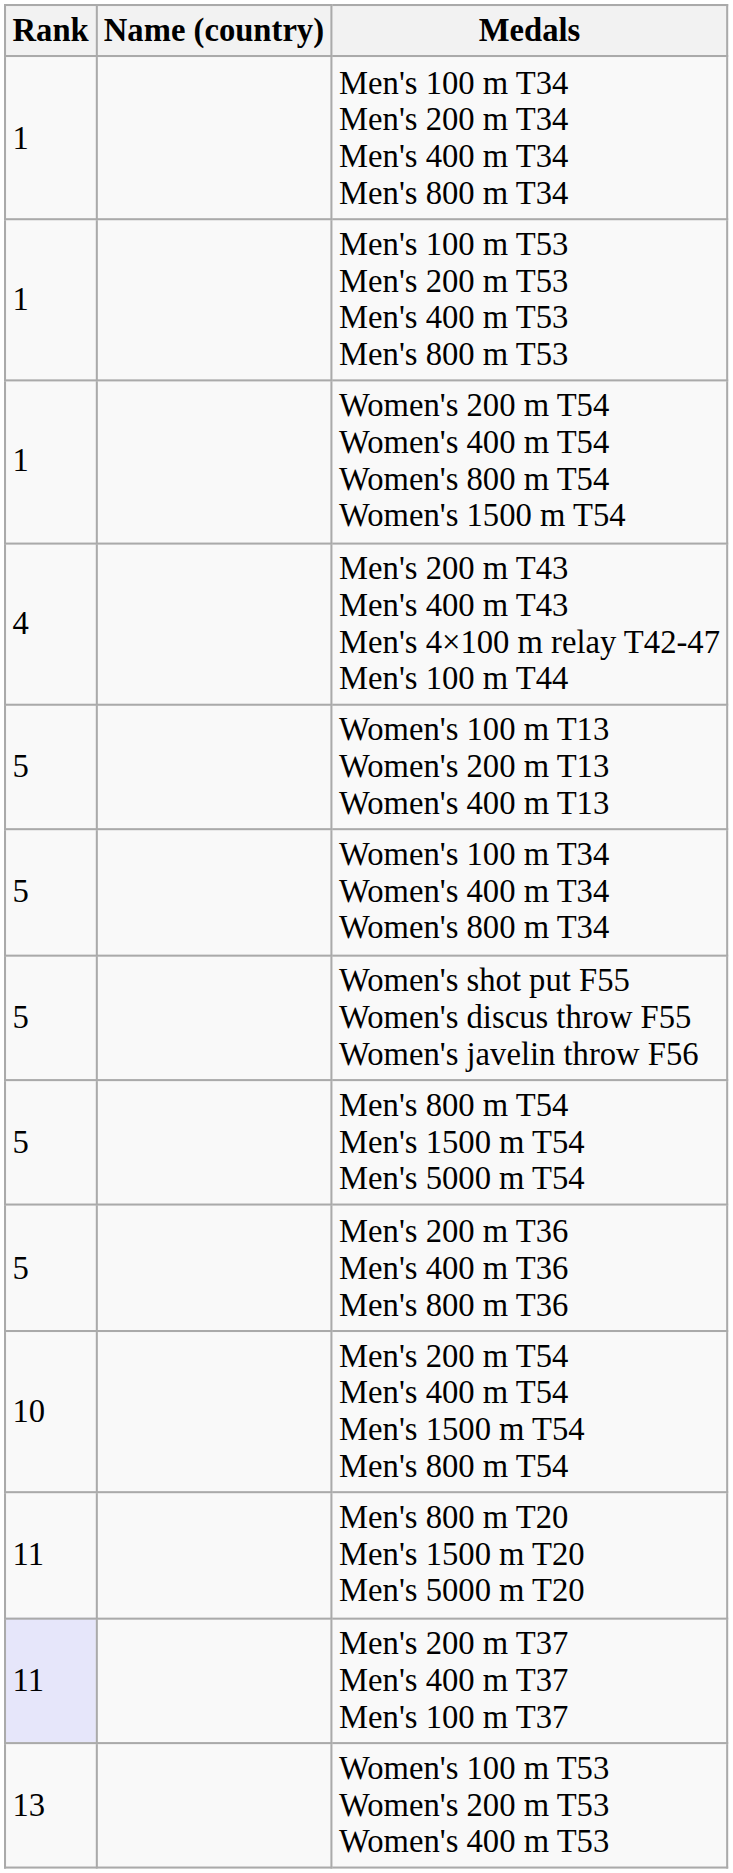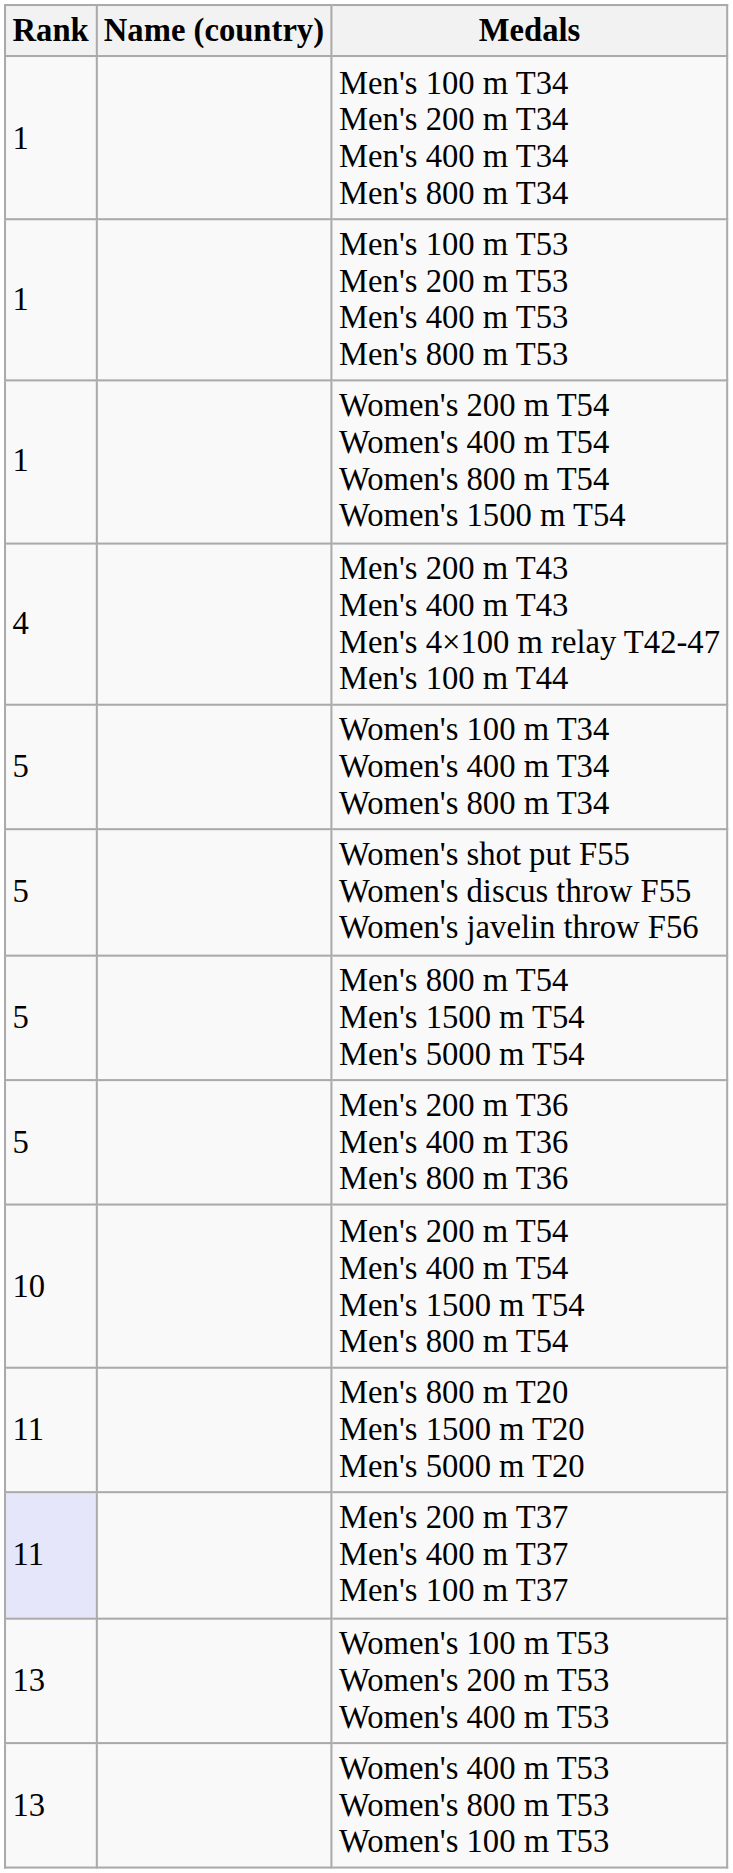- row: 5 | Women's 100 m T13 Women's 200 m T13 Women's 400 m T13
+ row: 13 | Women's 400 m T53 Women's 800 m T53 Women's 100 m T53
